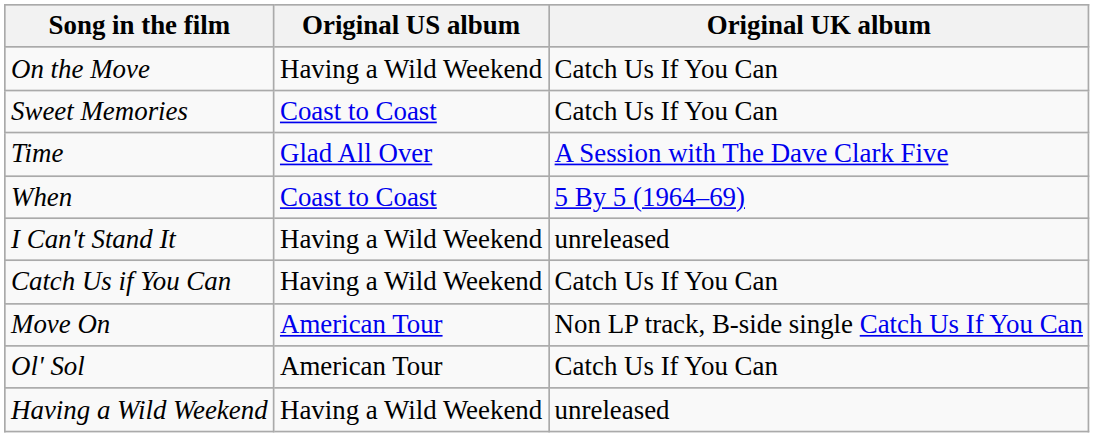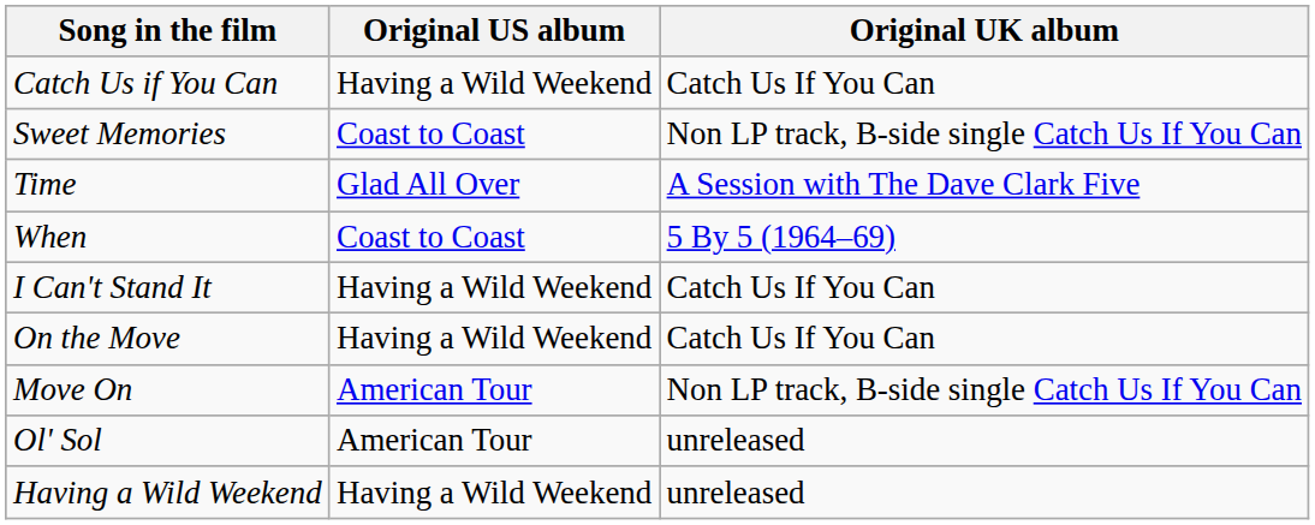rows swapped: Catch Us if You Can <-> On the Move
Sweet Memories | Original UK album: Catch Us If You Can -> Non LP track, B-side single Catch Us If You Can
I Can't Stand It | Original UK album: unreleased -> Catch Us If You Can
Ol' Sol | Original UK album: Catch Us If You Can -> unreleased
